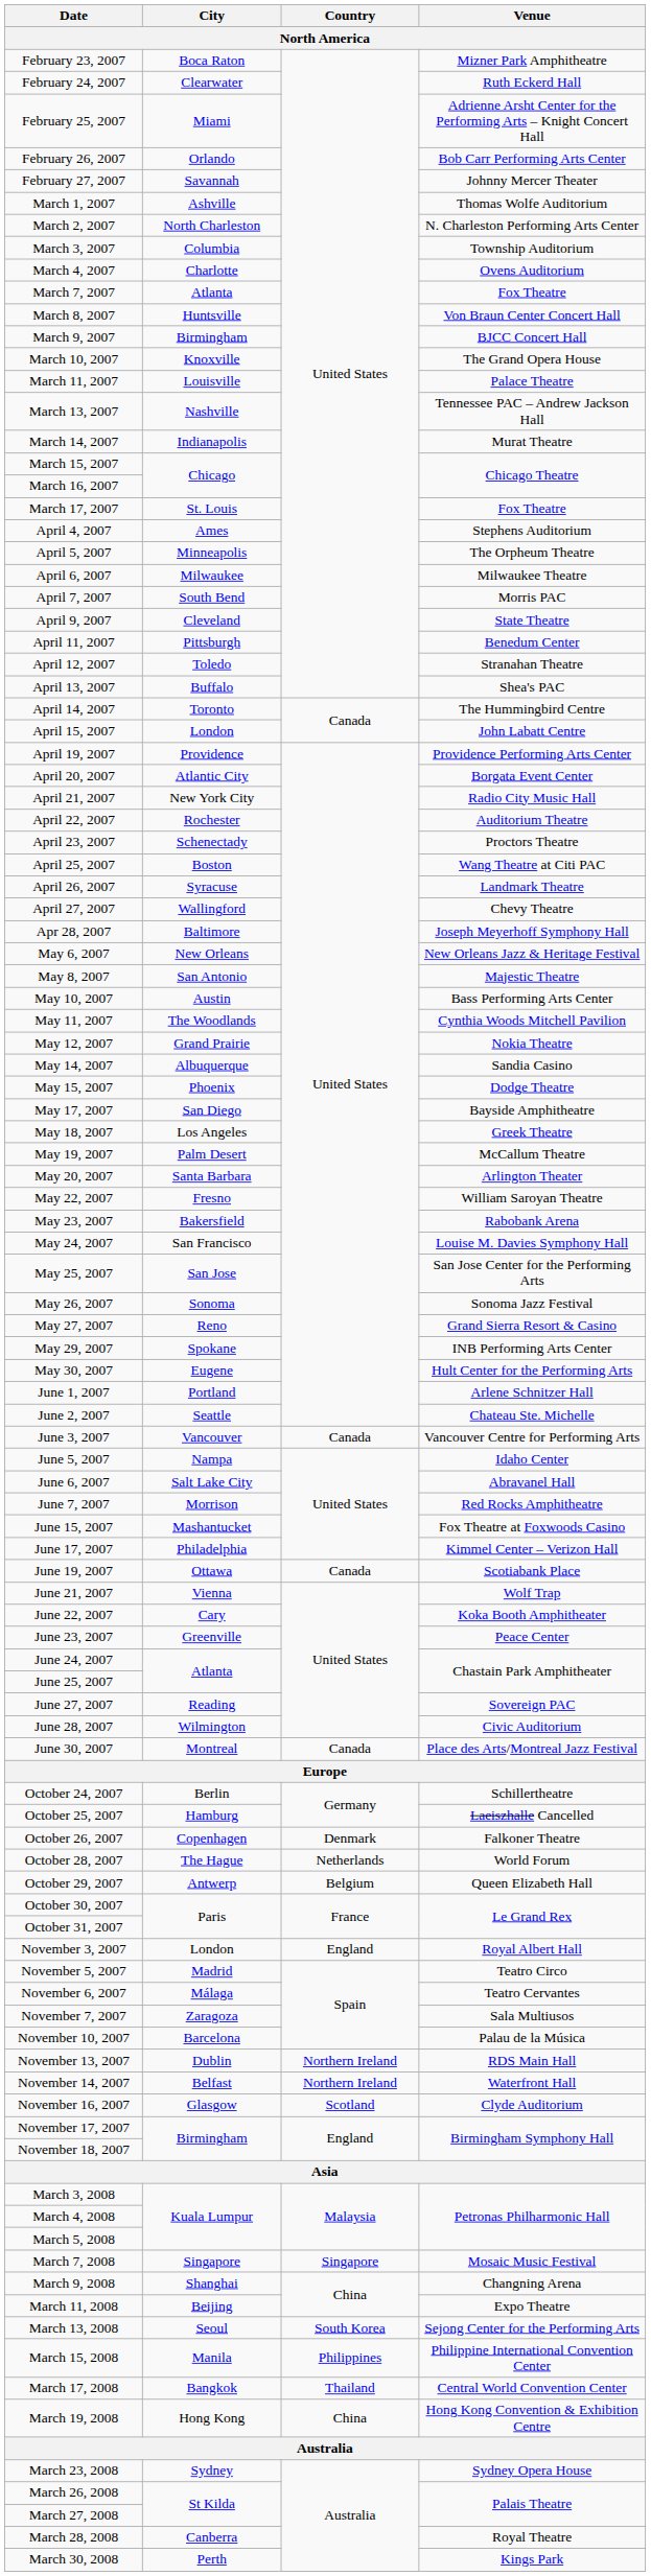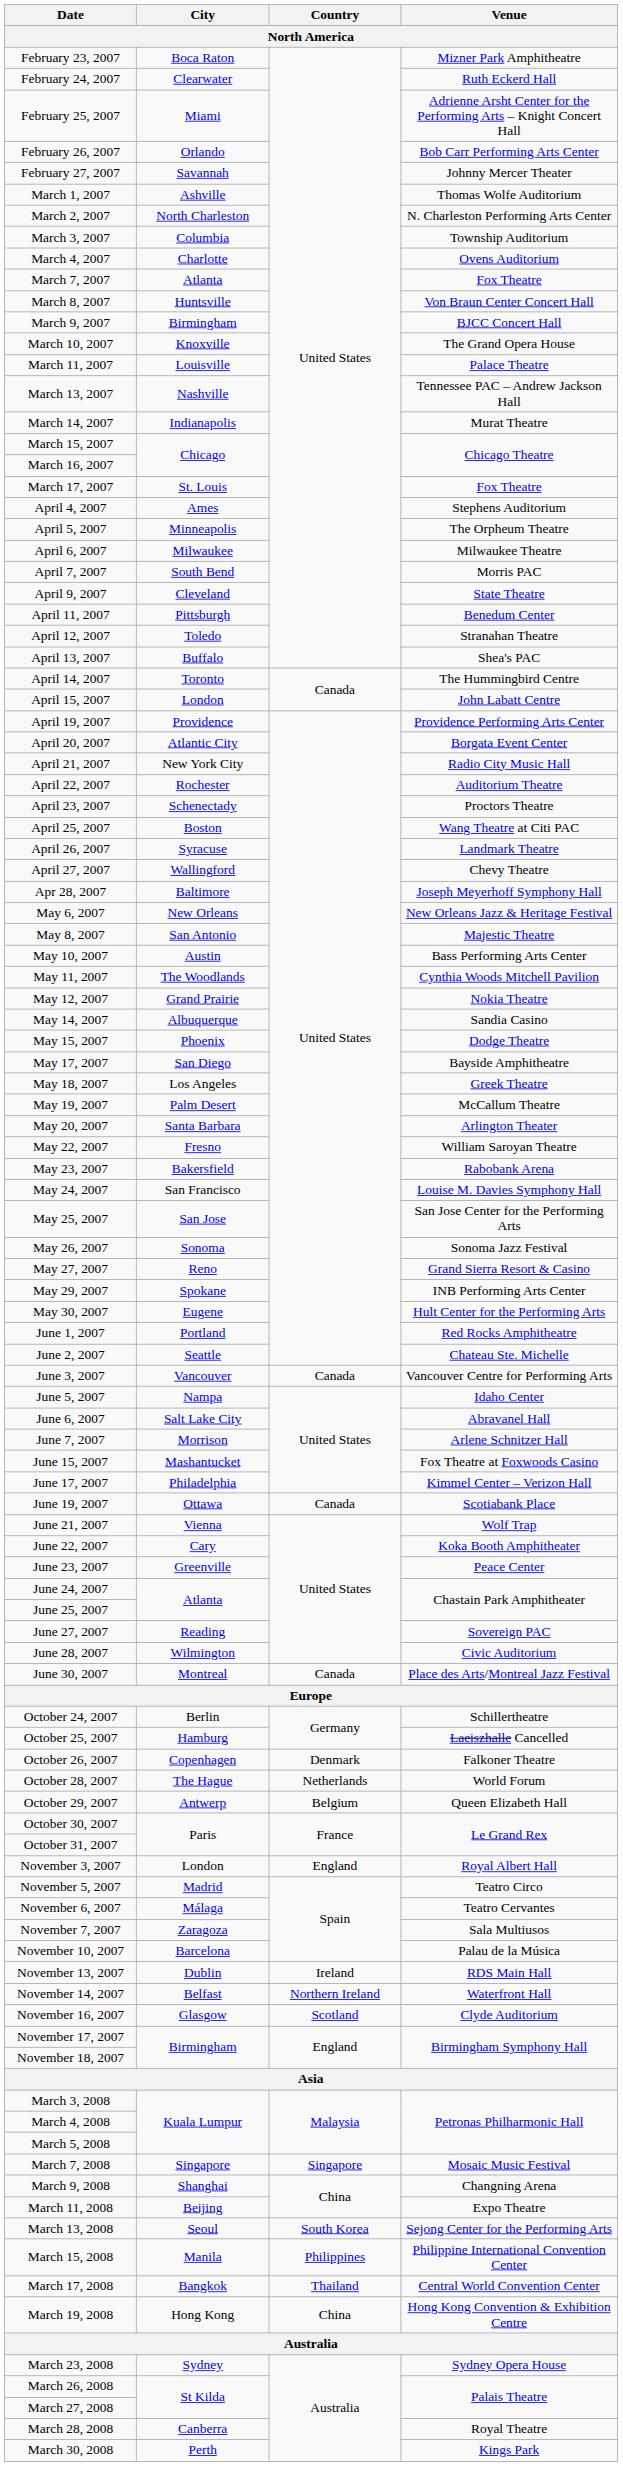June 1, 2007 | Venue: Arlene Schnitzer Hall -> Red Rocks Amphitheatre
June 7, 2007 | Venue: Red Rocks Amphitheatre -> Arlene Schnitzer Hall
November 13, 2007 | Country: Northern Ireland -> Ireland
